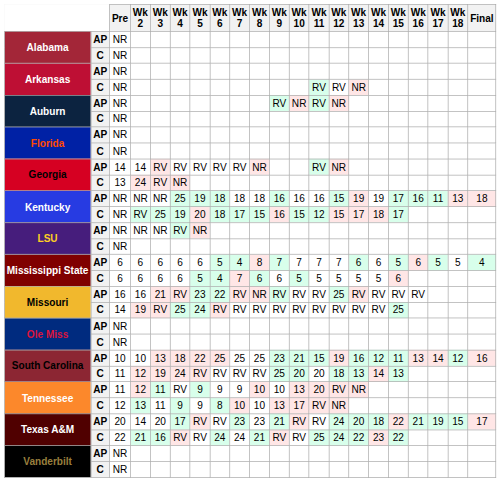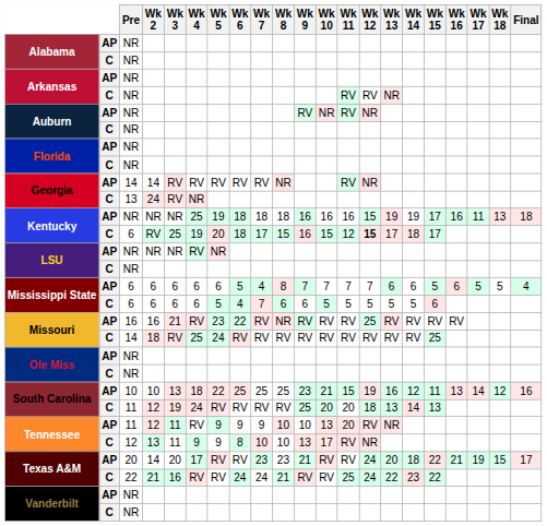Kentucky / C | Pre: NR -> 6
Kentucky / C | Wk 12: normal -> bold
Missouri / C | Wk 2: 19 -> 18
